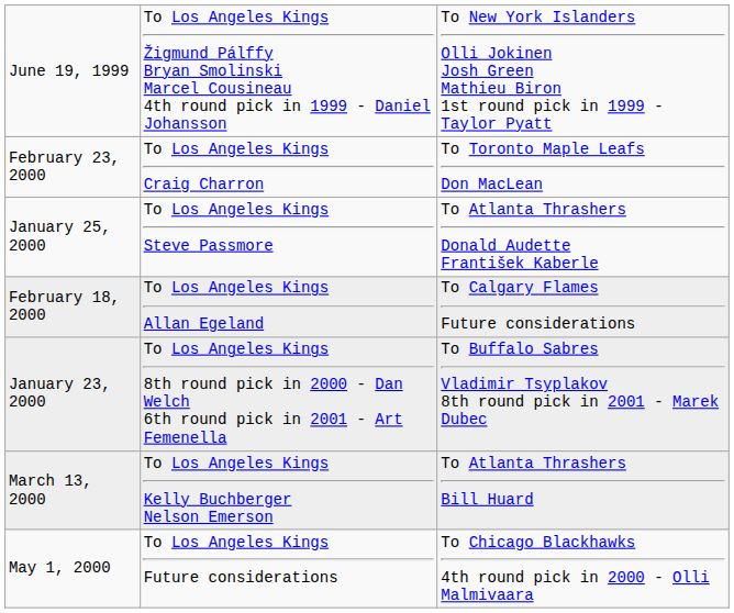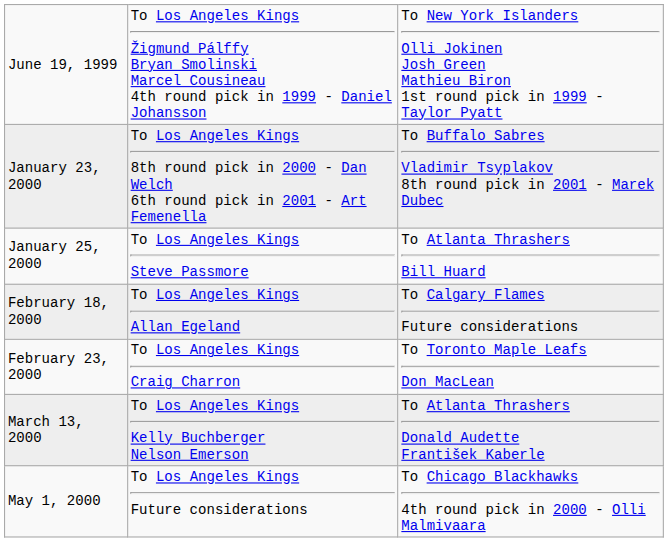rows swapped: January 23, 2000 <-> February 23, 2000
January 25, 2000 | column 3: To Atlanta Thrashers Donald Audette František Kaberle -> To Atlanta Thrashers Bill Huard
March 13, 2000 | column 3: To Atlanta Thrashers Bill Huard -> To Atlanta Thrashers Donald Audette František Kaberle
